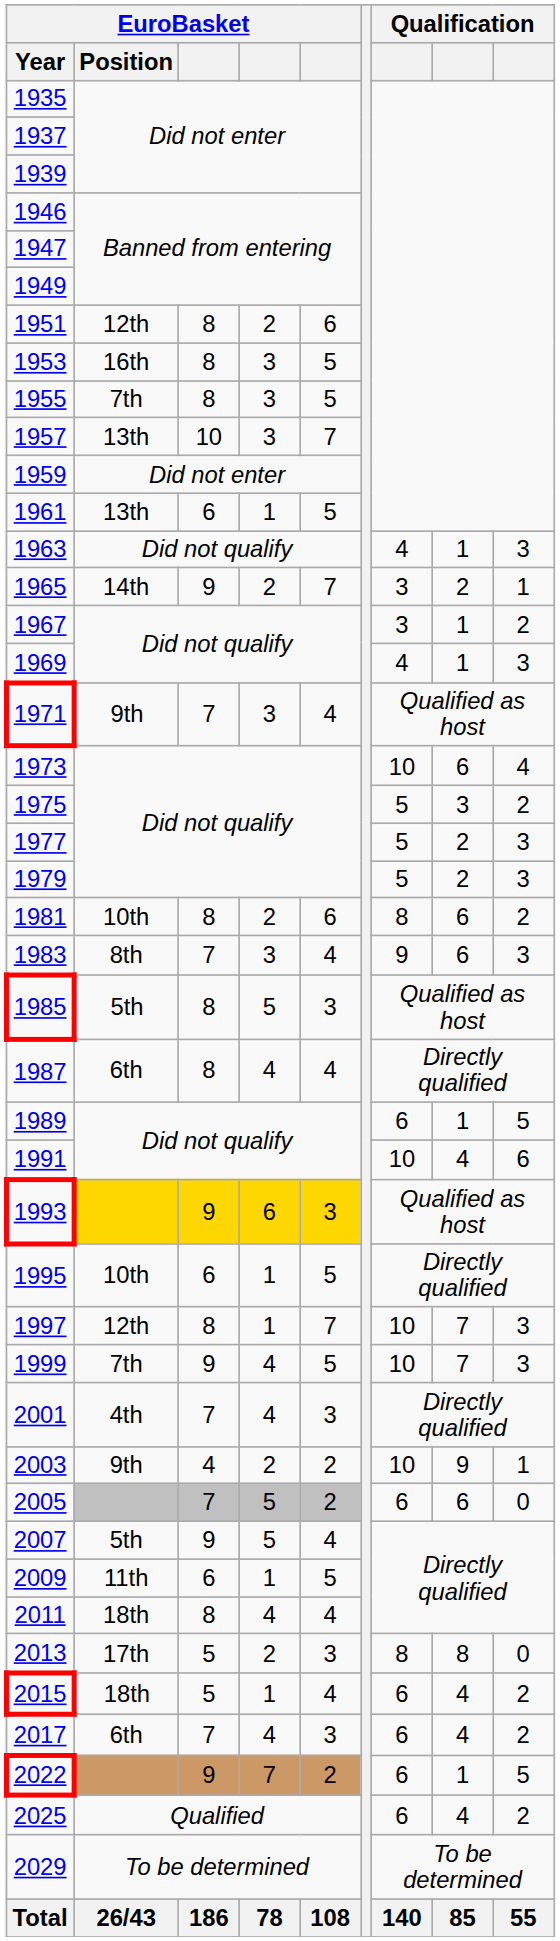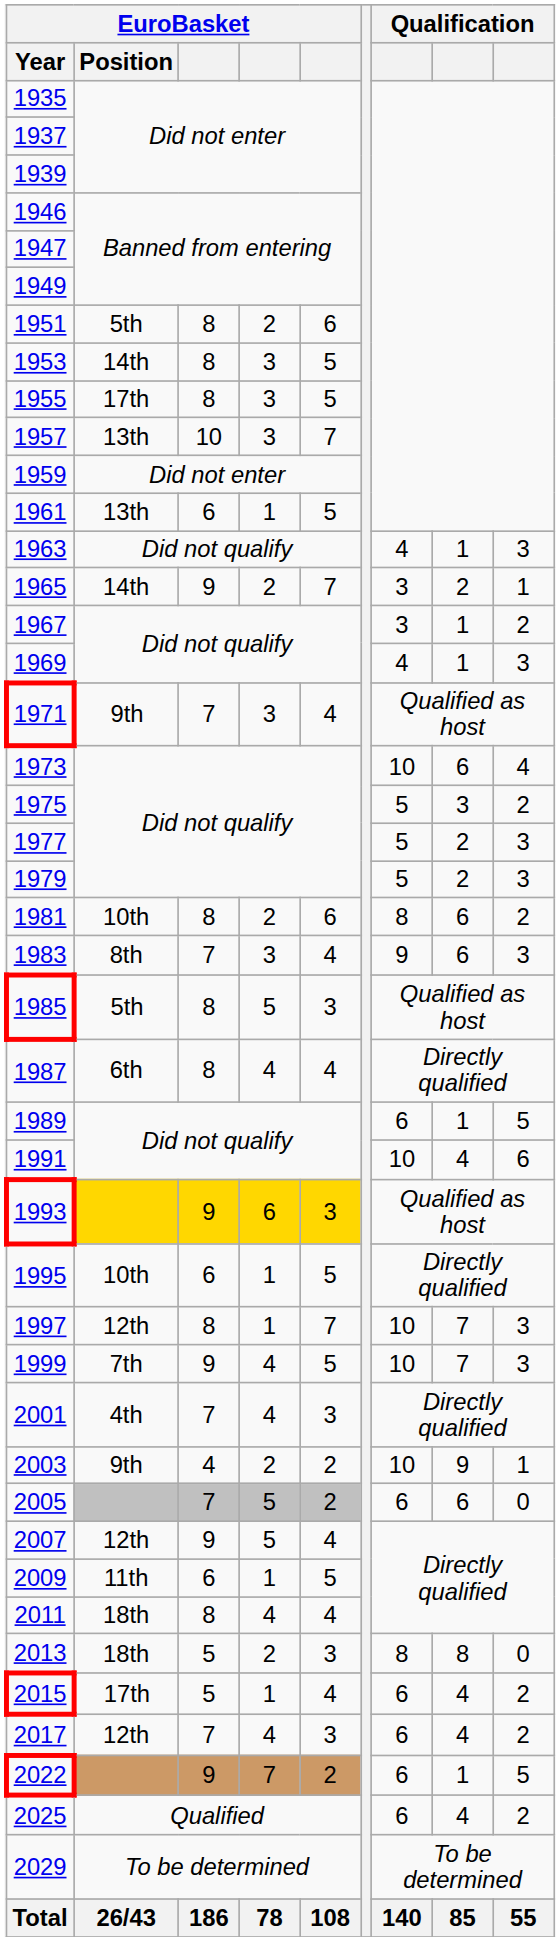1951 | EuroBasket / Position: 12th -> 5th
1953 | EuroBasket / Position: 16th -> 14th
1955 | EuroBasket / Position: 7th -> 17th
2007 | EuroBasket / Position: 5th -> 12th
2013 | EuroBasket / Position: 17th -> 18th
2015 | EuroBasket / Position: 18th -> 17th
2017 | EuroBasket / Position: 6th -> 12th
